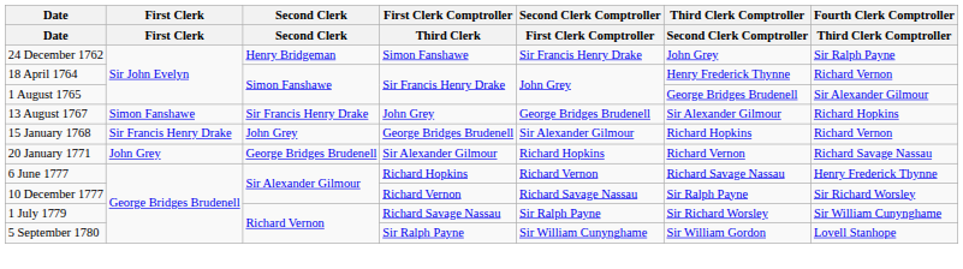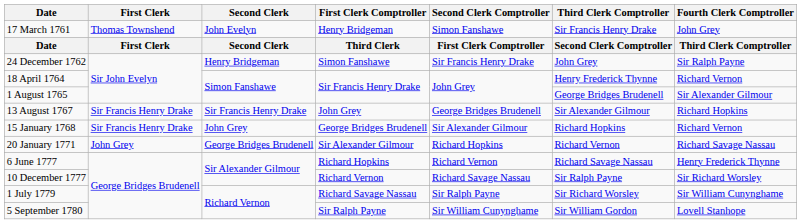+ row: 17 March 1761 | Thomas Townshend | John Evelyn | Henry Bridgeman | Simon Fanshawe | Sir Francis Henry Drake | John Grey
13 August 1767 | First Clerk: Simon Fanshawe -> Sir Francis Henry Drake
